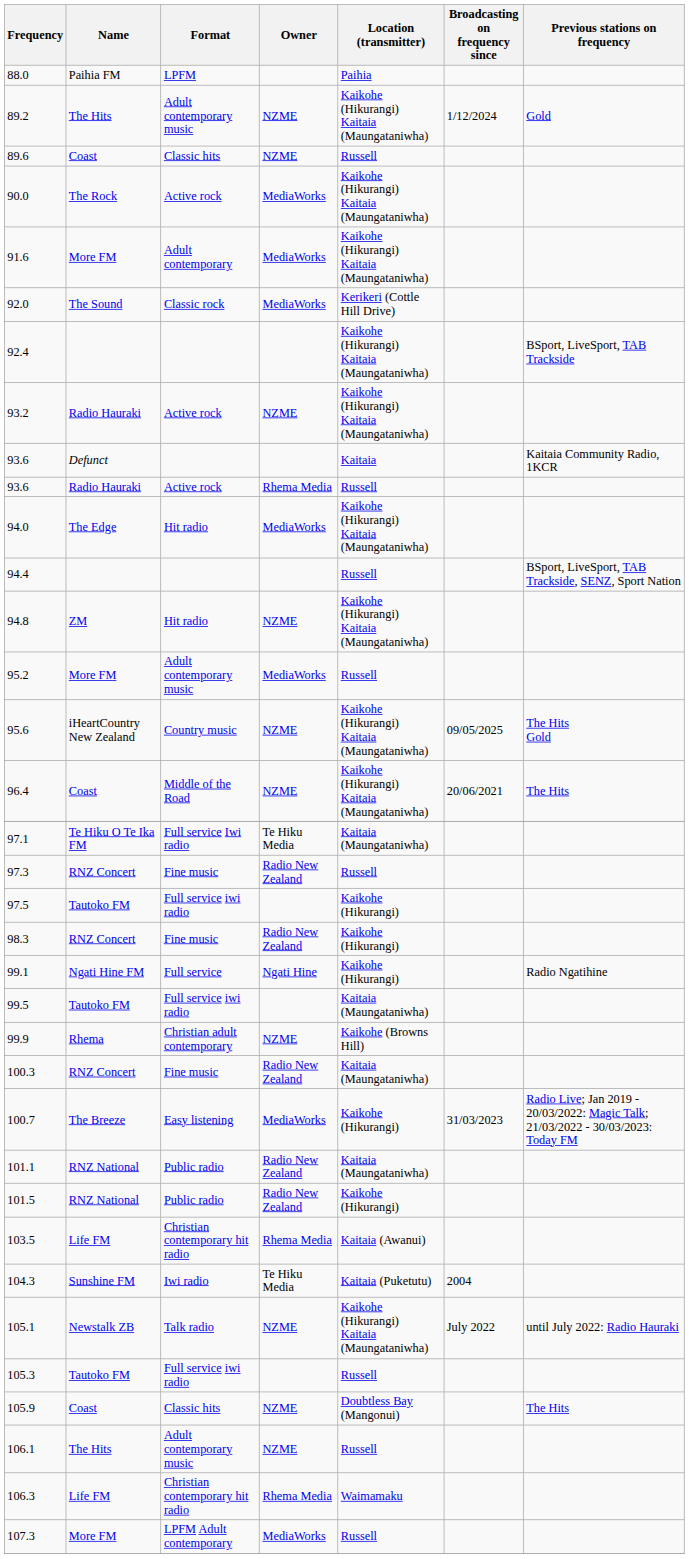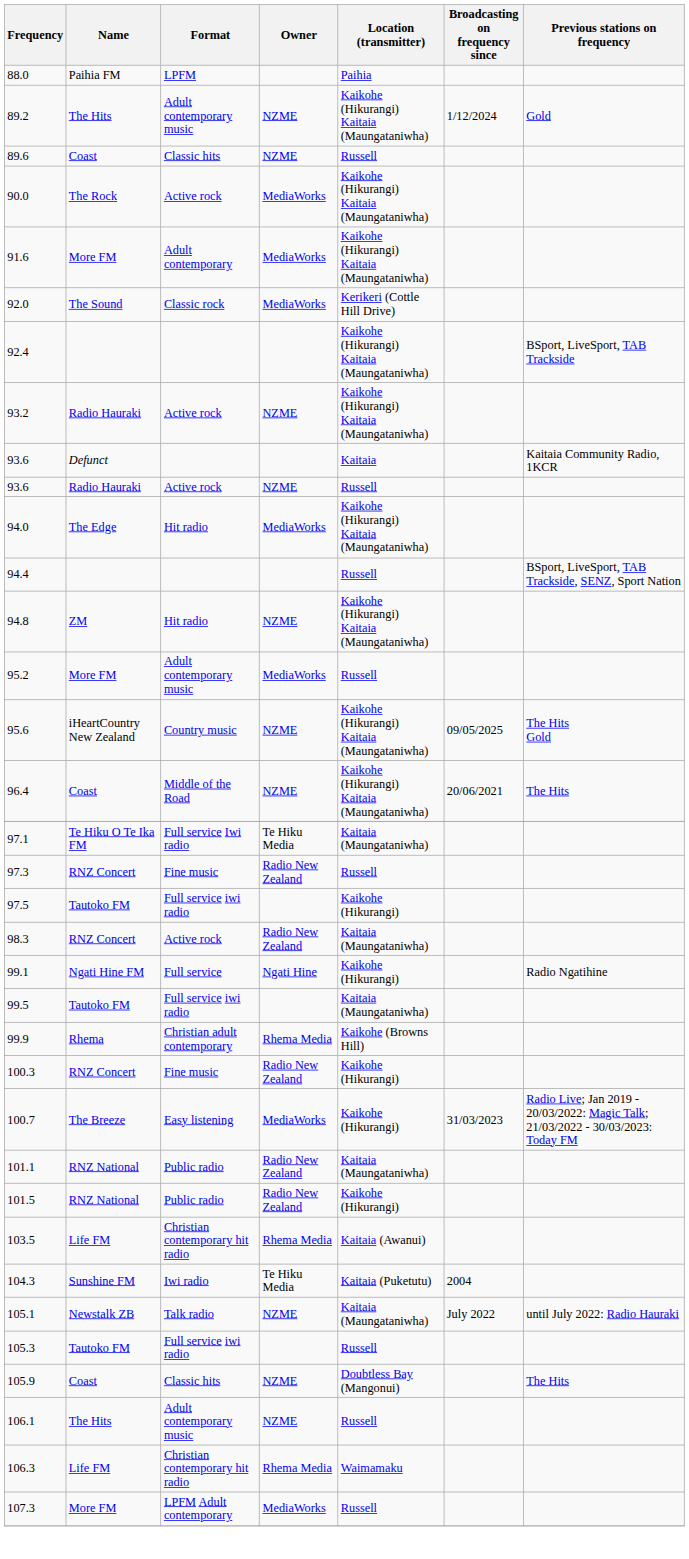93.6 / Radio Hauraki | Owner: Rhema Media -> NZME
98.3 | Format: Fine music -> Active rock
98.3 | Location (transmitter): Kaikohe (Hikurangi) -> Kaitaia (Maungataniwha)
99.9 | Owner: NZME -> Rhema Media
100.3 | Location (transmitter): Kaitaia (Maungataniwha) -> Kaikohe (Hikurangi)
105.1 | Location (transmitter): Kaikohe (Hikurangi) Kaitaia (Maungataniwha) -> Kaitaia (Maungataniwha)
